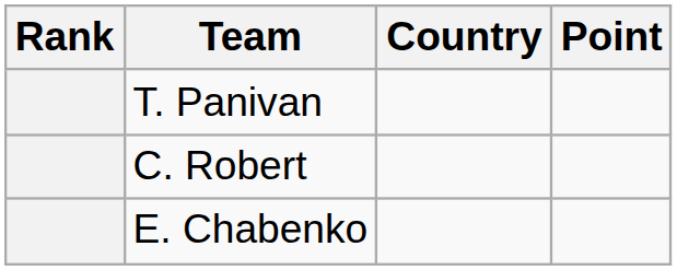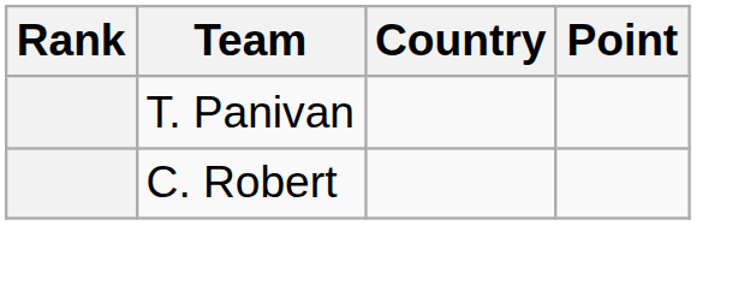- row: E. Chabenko
